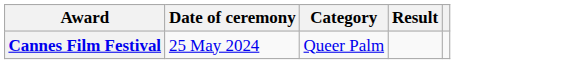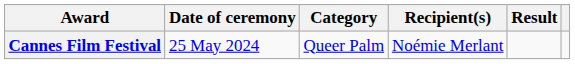+ column: Recipient(s) | Noémie Merlant
